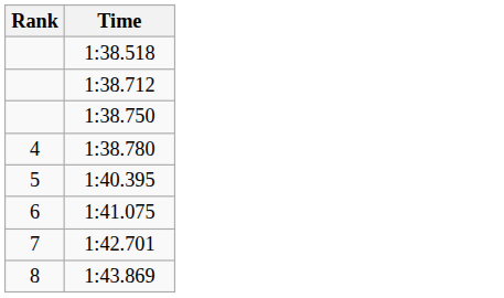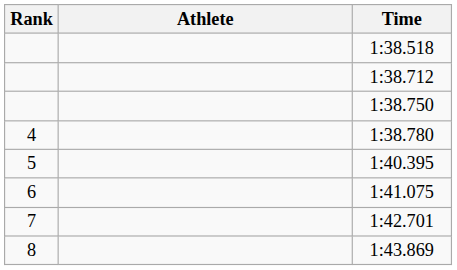+ column: Athlete
